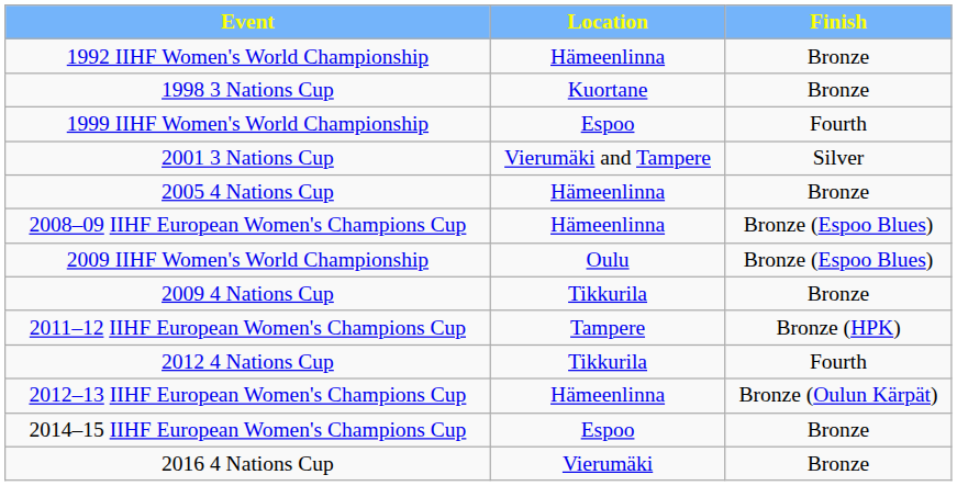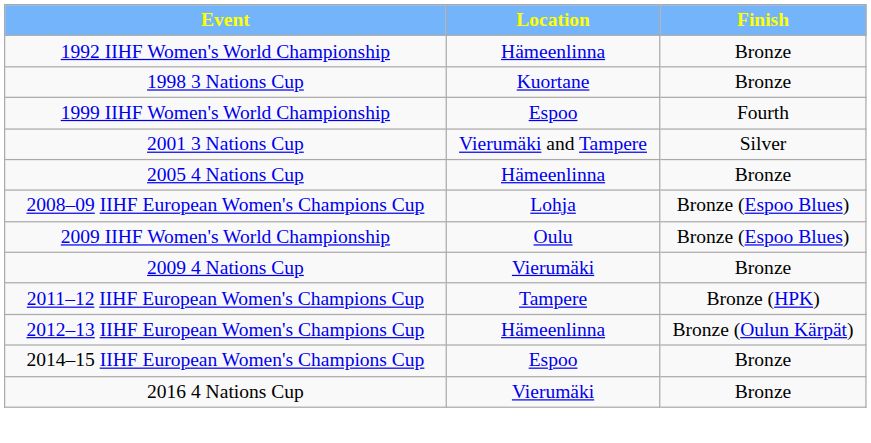2008–09 IIHF European Women's Champions Cup | Location: Hämeenlinna -> Lohja
2009 4 Nations Cup | Location: Tikkurila -> Vierumäki
- row: 2012 4 Nations Cup | Tikkurila | Fourth
